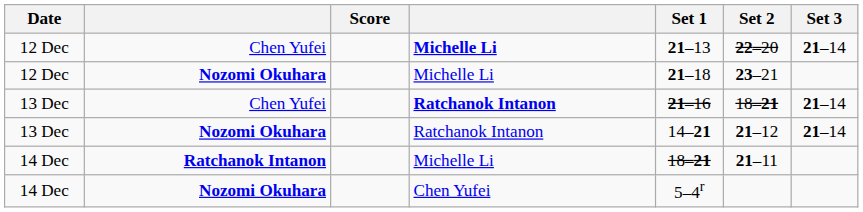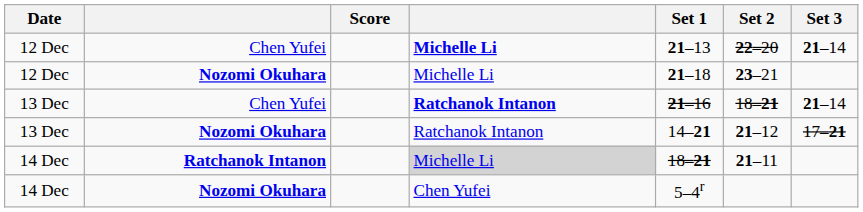13 Dec / Nozomi Okuhara | Set 3: 21–14 -> 17–21
14 Dec / Ratchanok Intanon | column 4: no background -> lightgrey background
